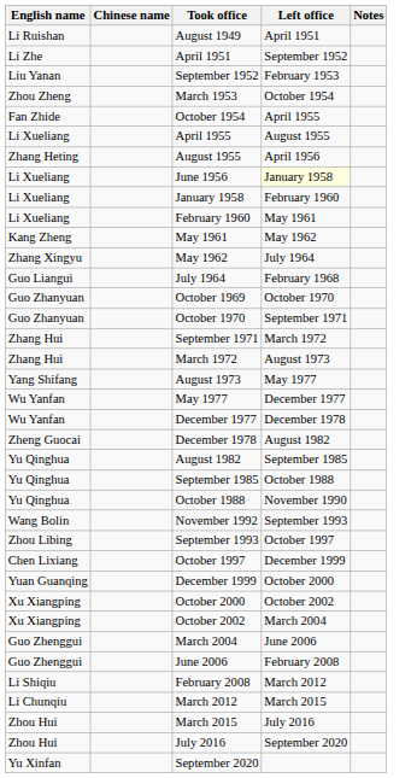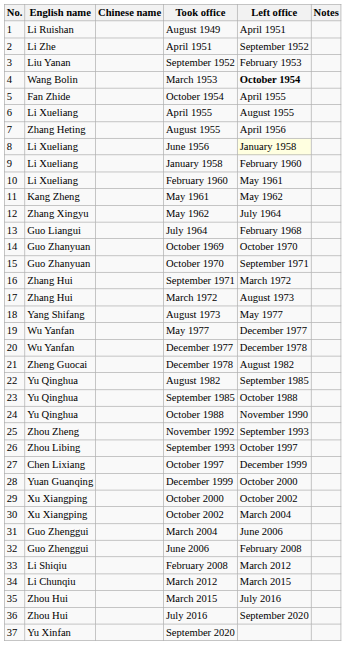+ column: No. | 1 | 2 | 3 | 4 | 5 | 6 | 7 | 8 | 9 | 10 | 11 | 12 | 13 | 14 | 15 | 16 | 17 | 18 | 19 | 20 | 21 | 22 | 23 | 24 | 25 | 26 | 27 | 28 | 29 | 30 | 31 | 32 | 33 | 34 | 35 | 36 | 37
March 1953 | English name: Zhou Zheng -> Wang Bolin
March 1953 | Left office: normal -> bold
November 1992 | English name: Wang Bolin -> Zhou Zheng
